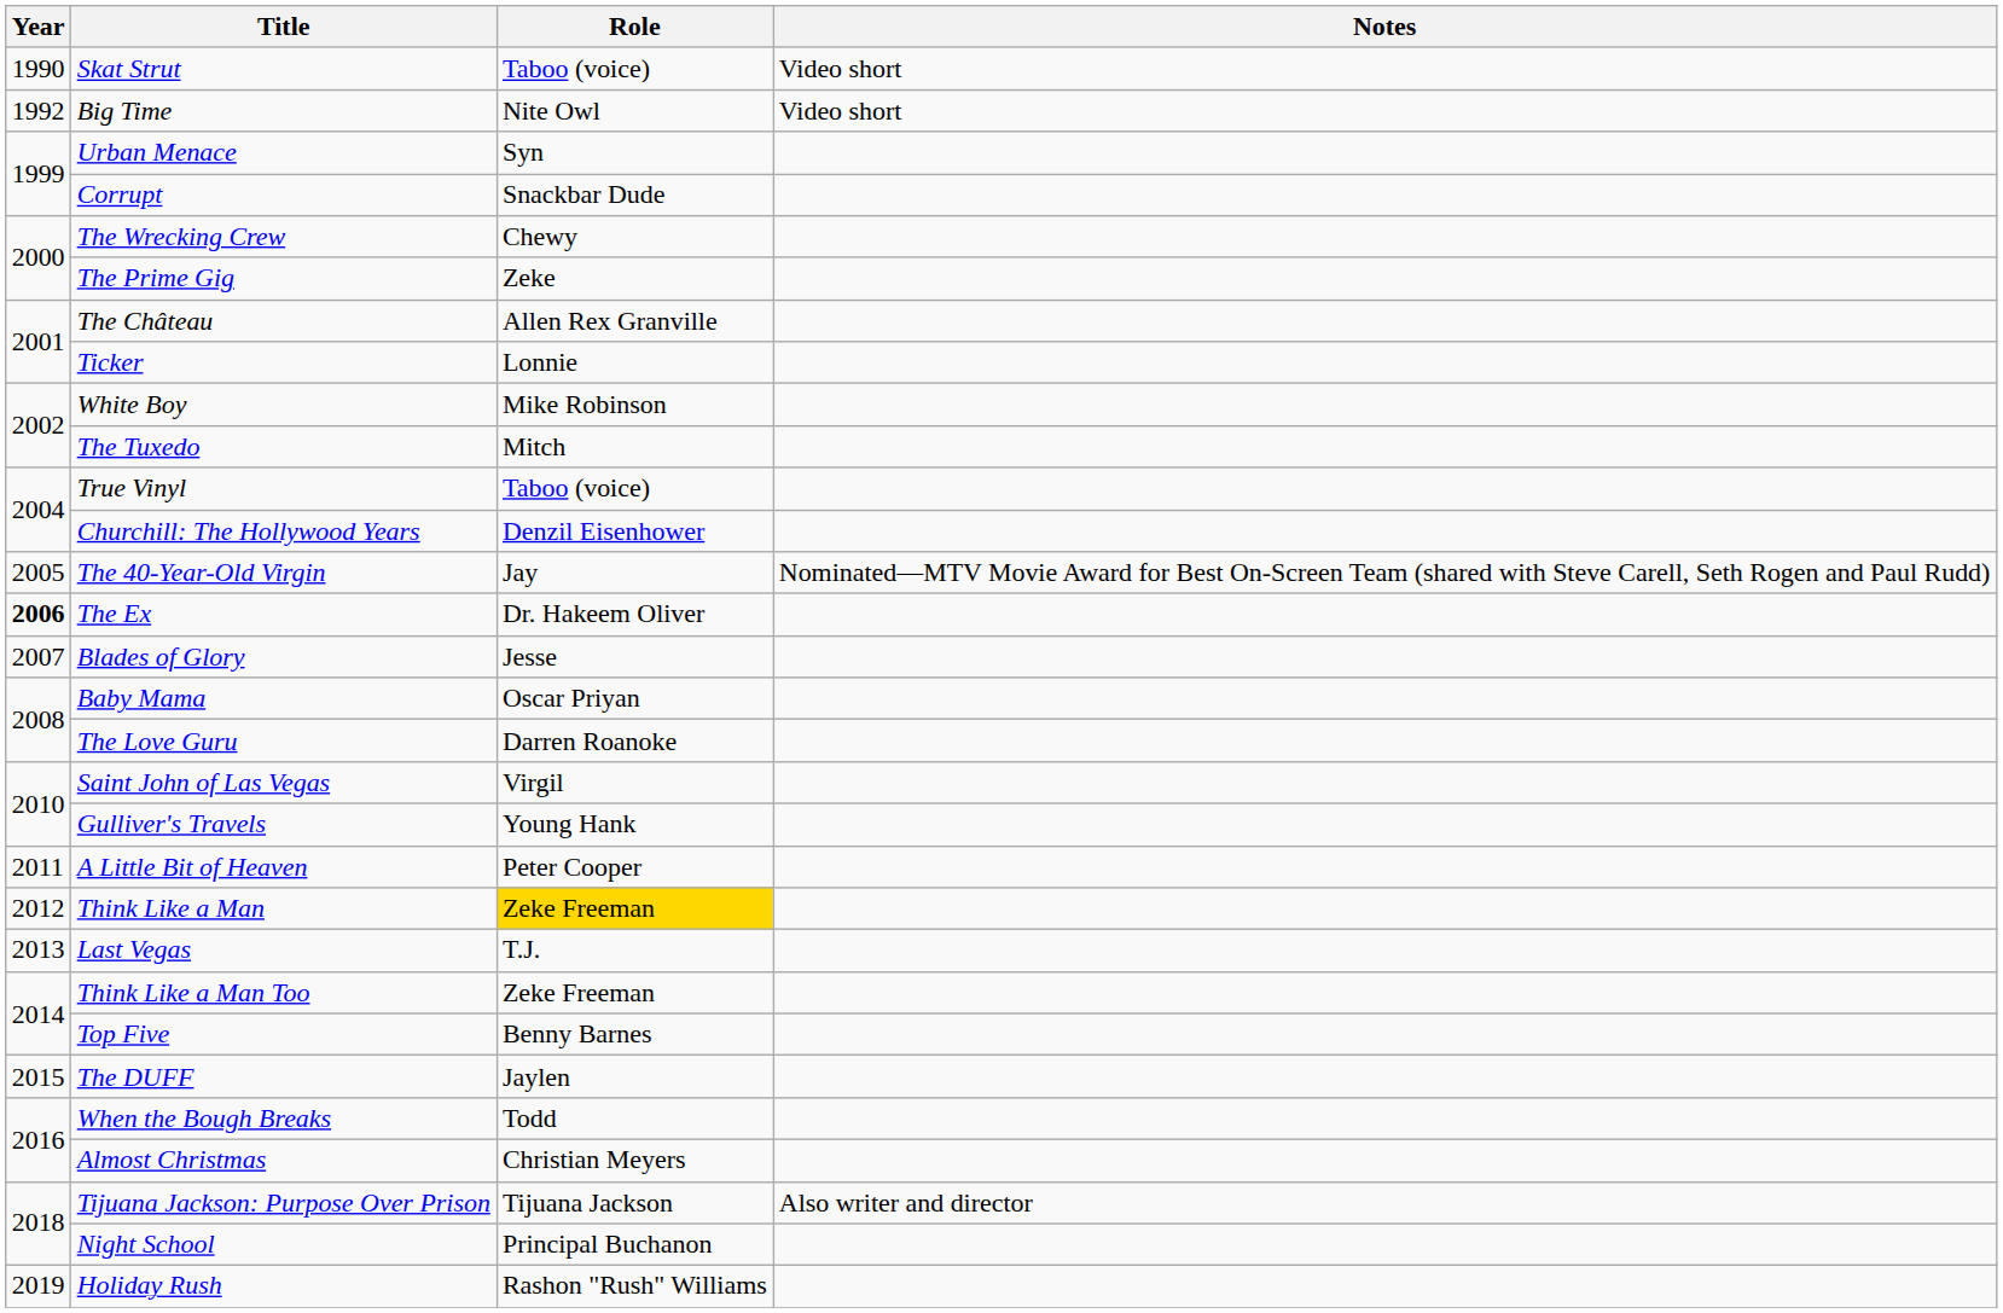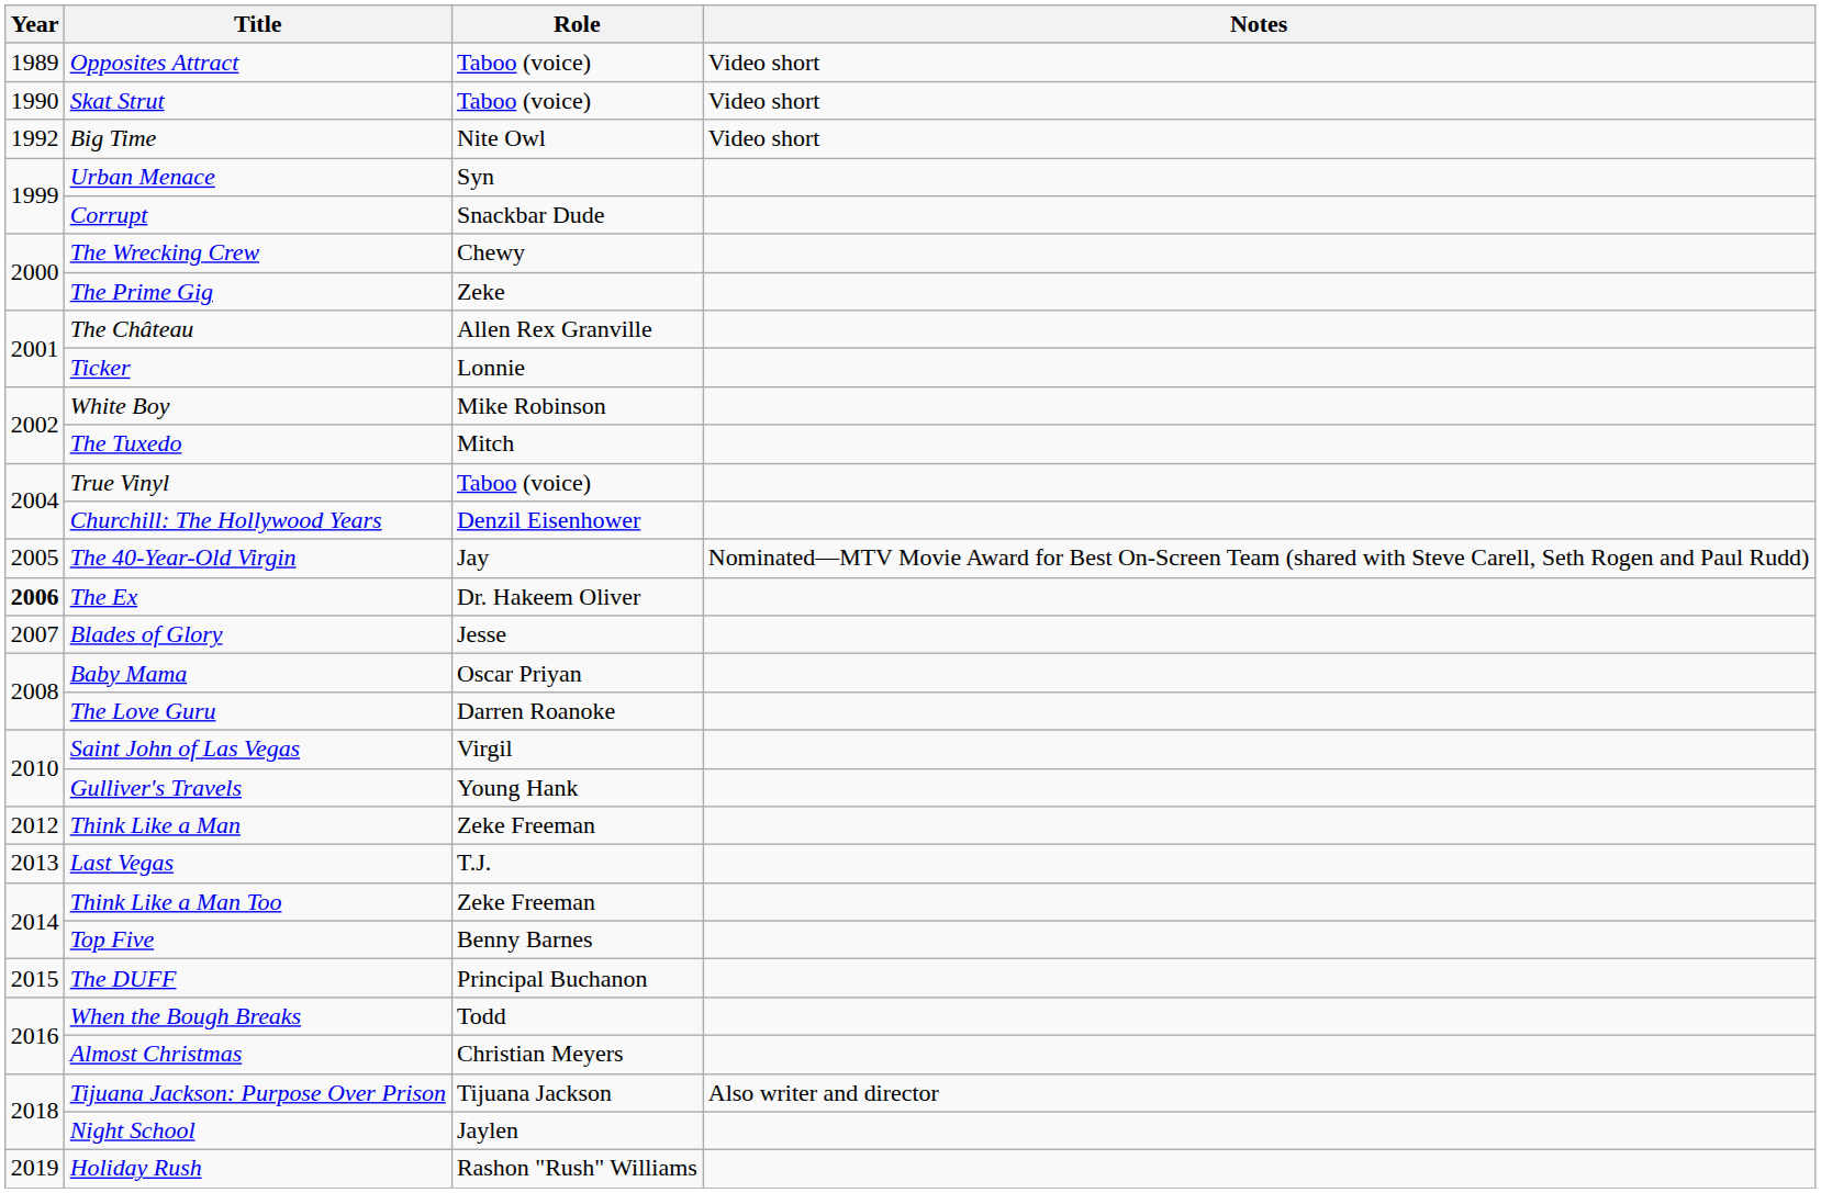+ row: 1989 | Opposites Attract | Taboo (voice) | Video short
- row: 2011 | A Little Bit of Heaven | Peter Cooper
Think Like a Man | Role: gold background -> no background
The DUFF | Role: Jaylen -> Principal Buchanon
Night School | Role: Principal Buchanon -> Jaylen
